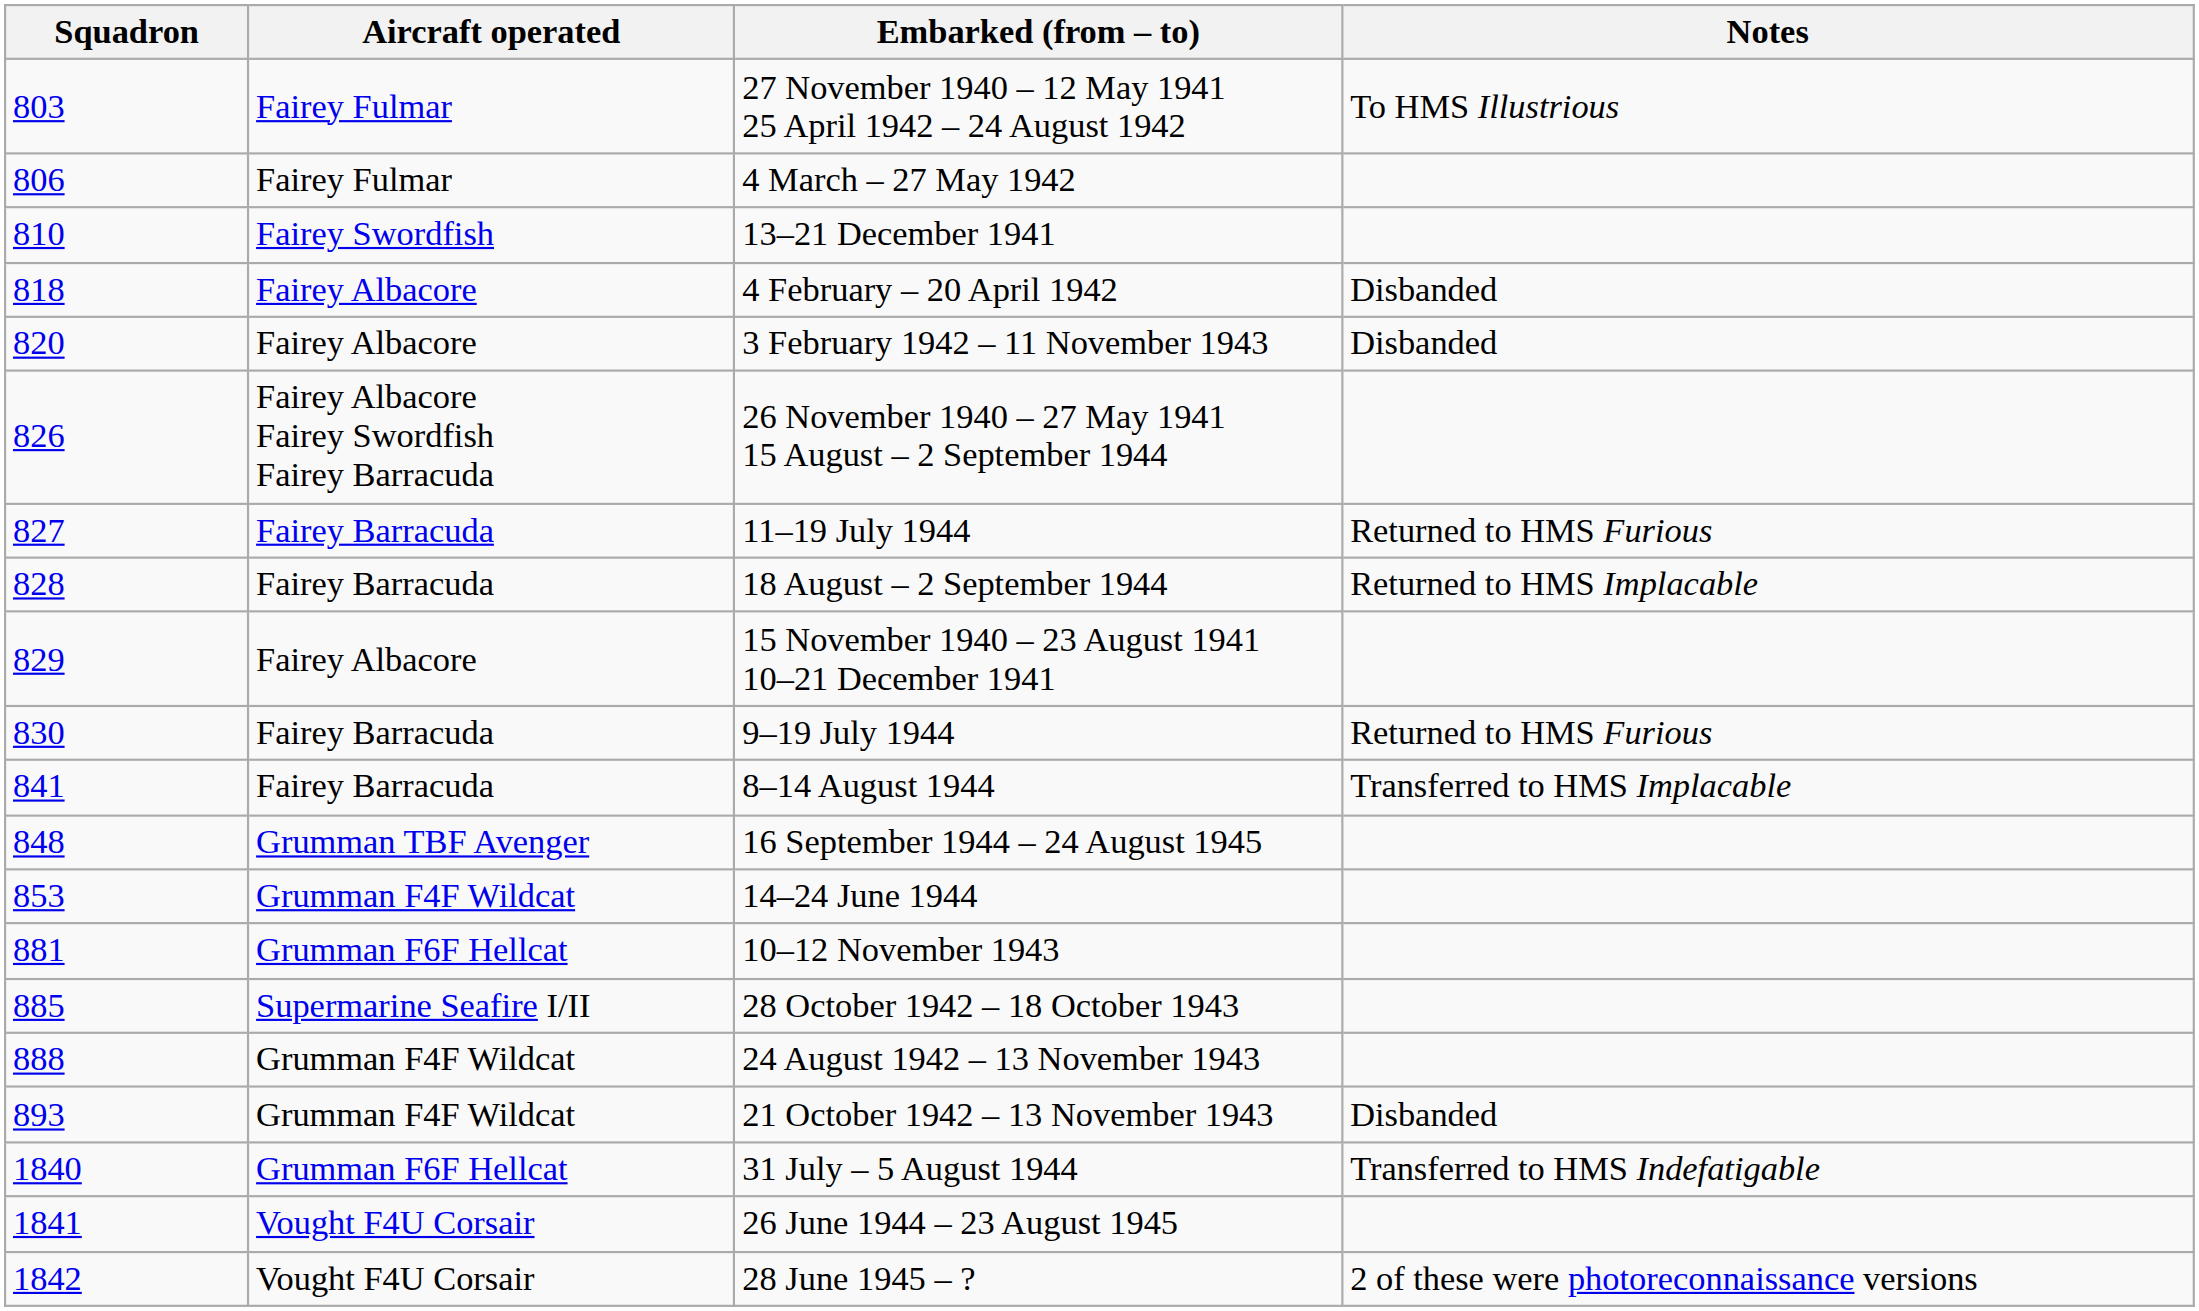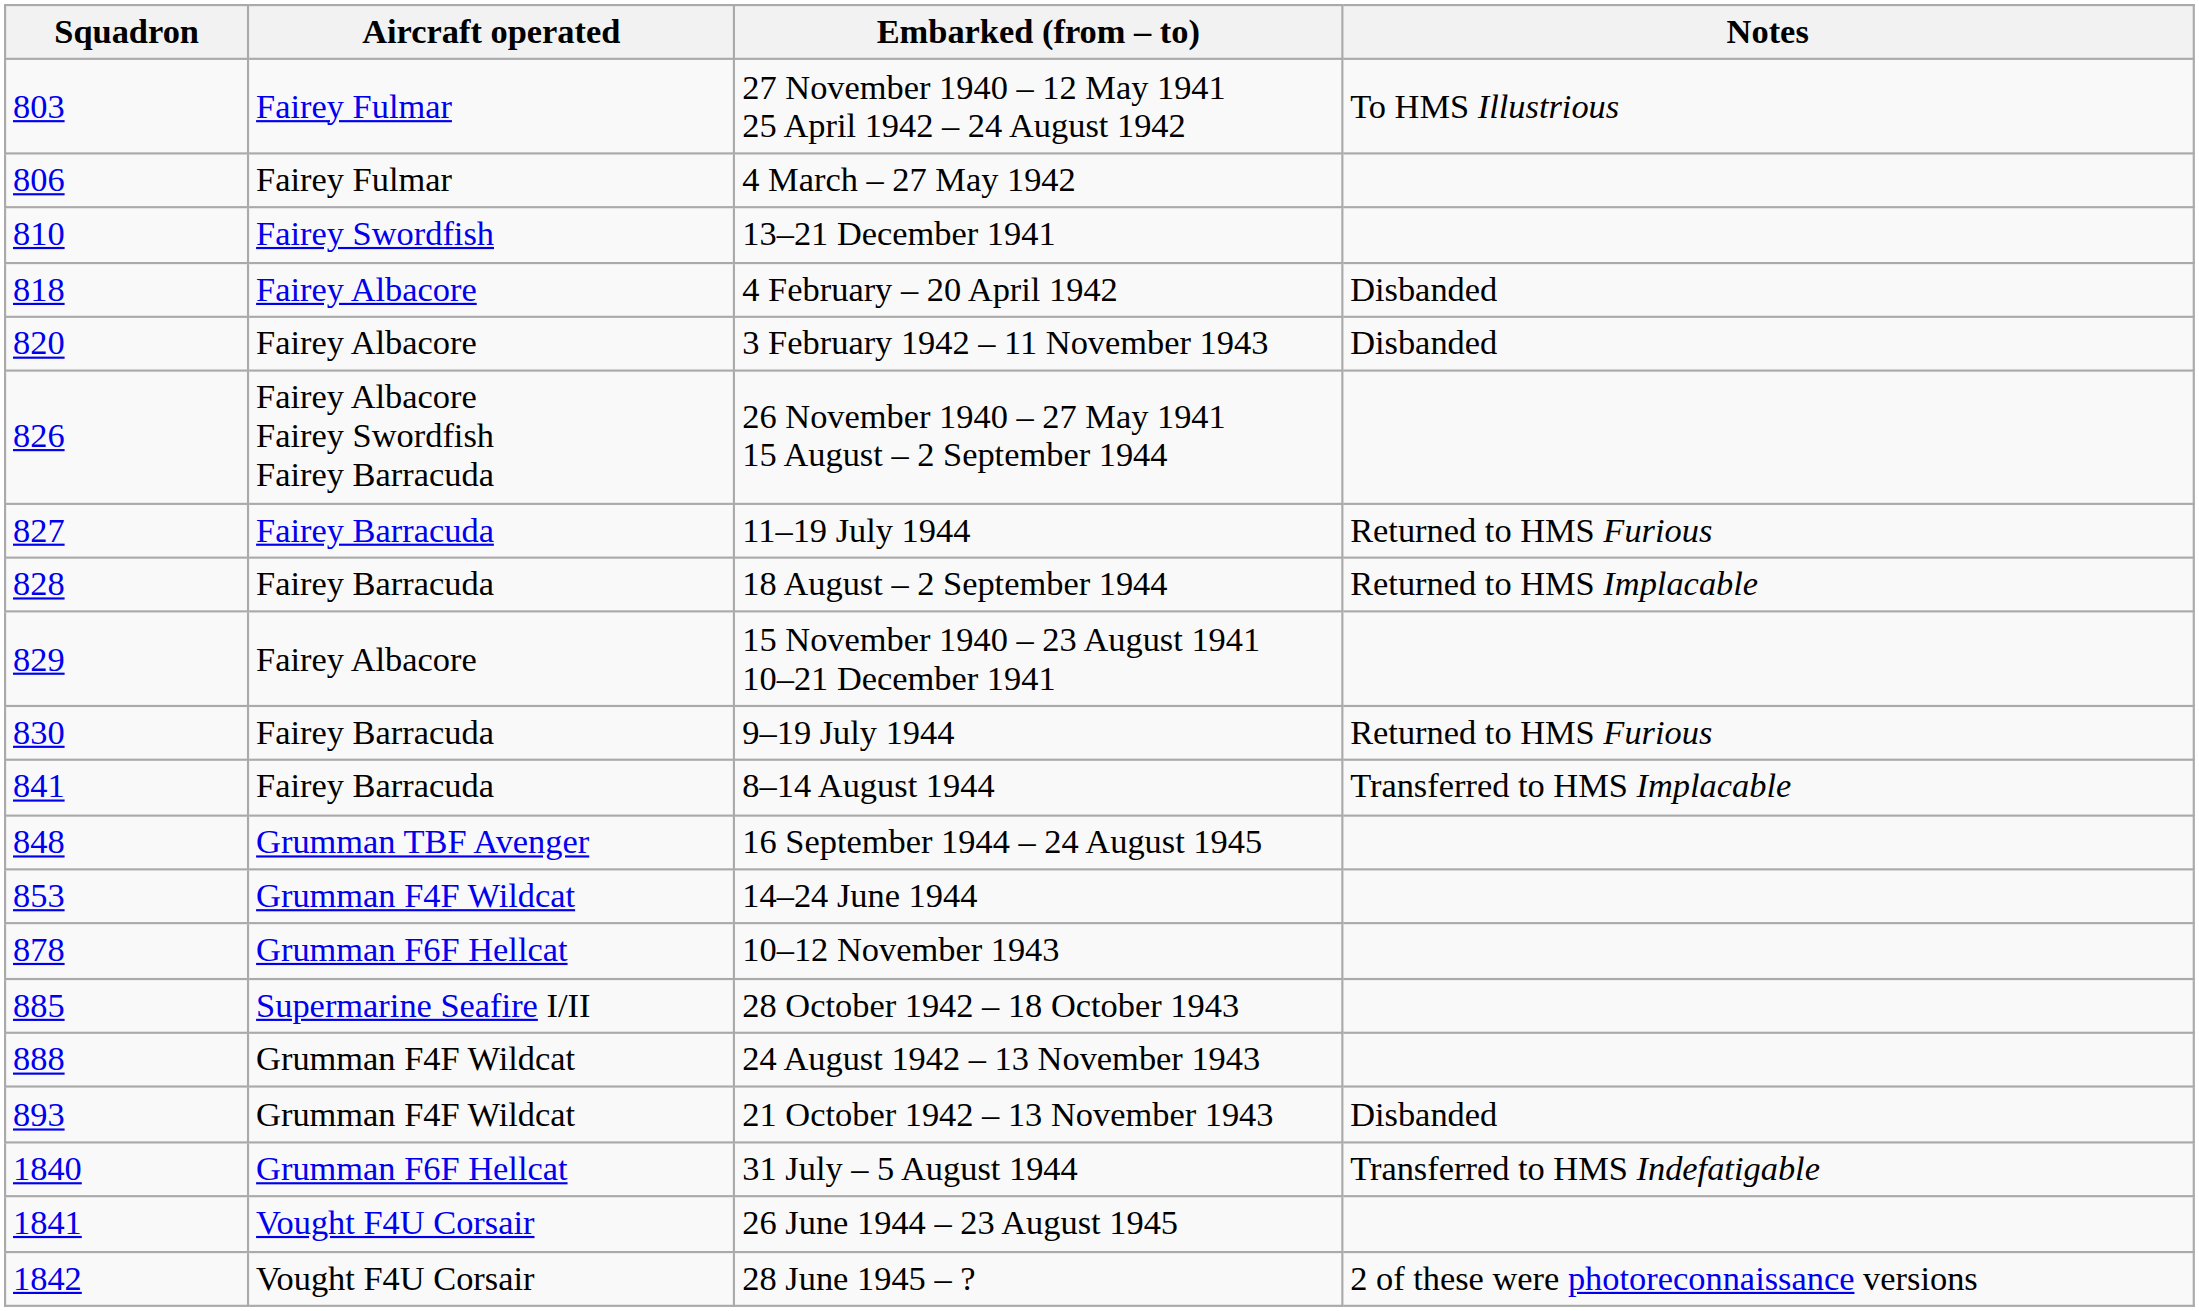10–12 November 1943 | Squadron: 881 -> 878
